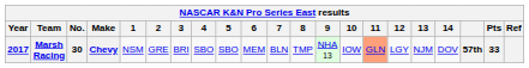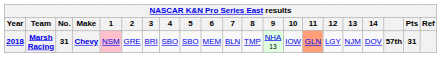Marsh Racing | Year: 2017 -> 2018
Marsh Racing | No.: 30 -> 31
Marsh Racing | 1: no background -> pink background
Marsh Racing | Pts: 33 -> 31
